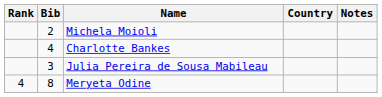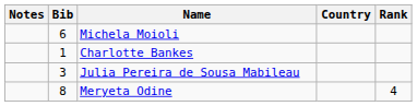columns swapped: Rank <-> Notes
Michela Moioli | Bib: 2 -> 6
Charlotte Bankes | Bib: 4 -> 1
